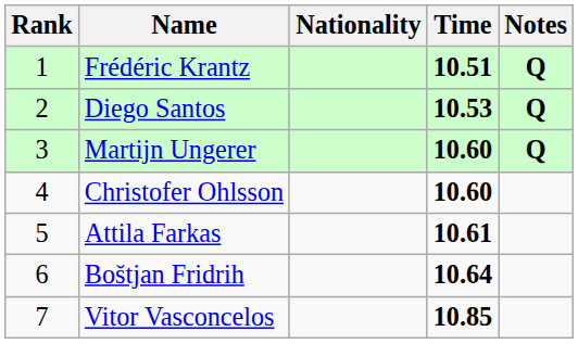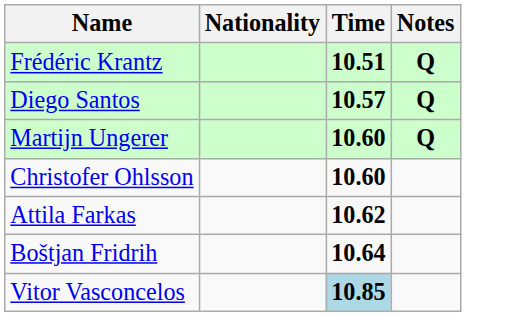- column: Rank | 1 | 2 | 3 | 4 | 5 | 6 | 7
Diego Santos | Time: 10.53 -> 10.57
Attila Farkas | Time: 10.61 -> 10.62
Vitor Vasconcelos | Time: no background -> lightblue background
